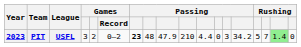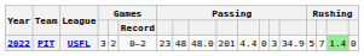PIT | Year: 2023 -> 2022
PIT | column 7: bold -> normal
PIT | column 9: 47.9 -> 48.0
PIT | column 10: 210 -> 201
PIT | column 14: 34.2 -> 34.9
